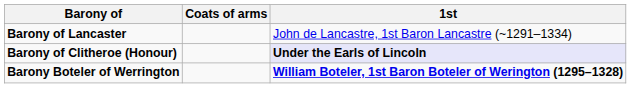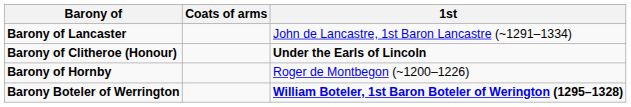Barony of Clitheroe (Honour) | 1st: lavender background -> no background
+ row: Barony of Hornby | Roger de Montbegon (~1200–1226)
